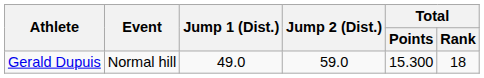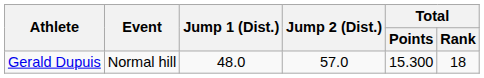Gerald Dupuis | Jump 1 (Dist.): 49.0 -> 48.0
Gerald Dupuis | Jump 2 (Dist.): 59.0 -> 57.0
